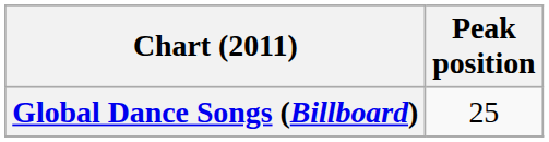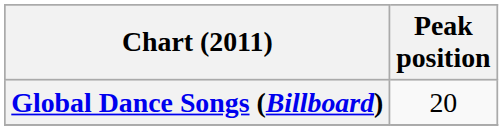Global Dance Songs (Billboard) | Peak position: 25 -> 20
